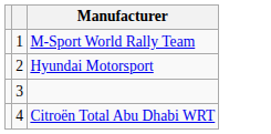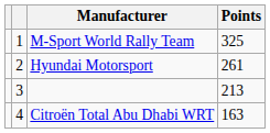+ column: Points | 325 | 261 | 213 | 163
